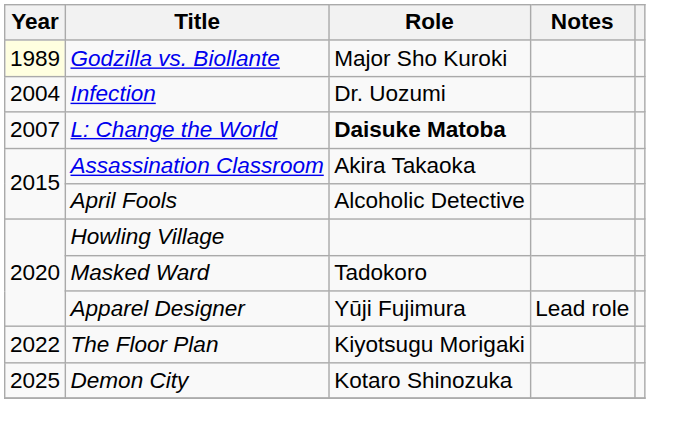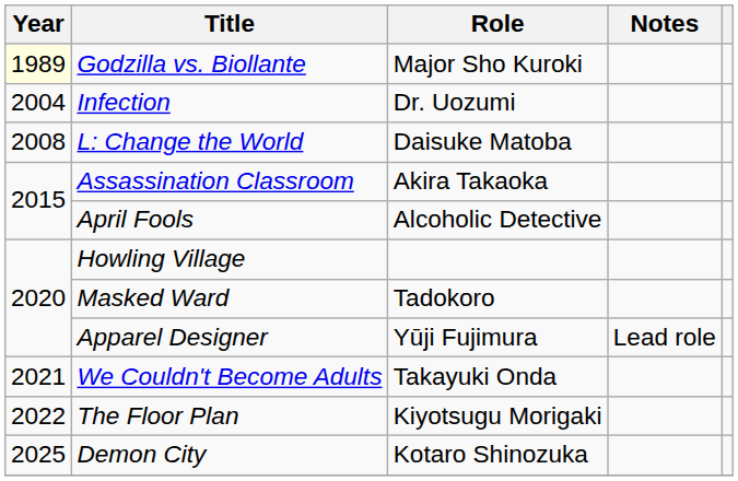L: Change the World | Year: 2007 -> 2008
L: Change the World | Role: bold -> normal
+ row: 2021 | We Couldn't Become Adults | Takayuki Onda
